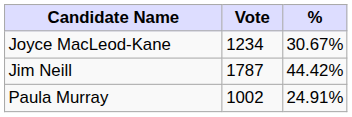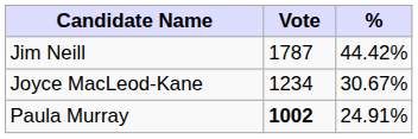rows swapped: Jim Neill <-> Joyce MacLeod-Kane
Paula Murray | Vote: normal -> bold
